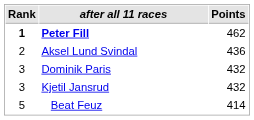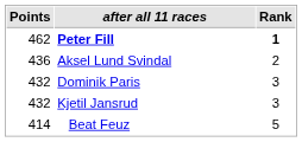columns swapped: Rank <-> Points
